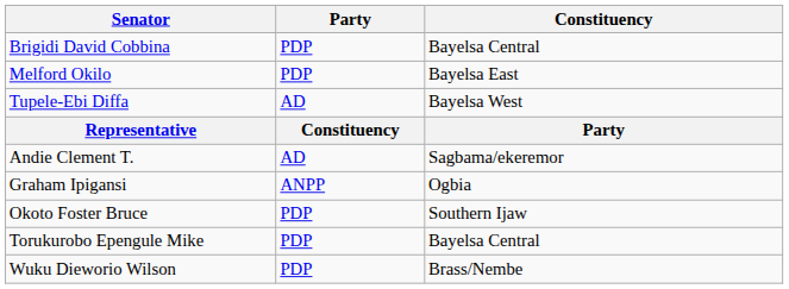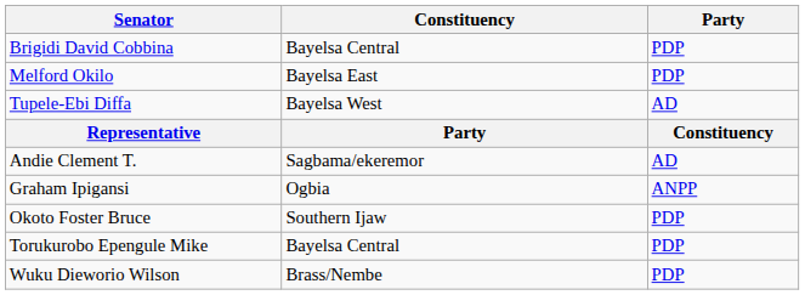columns swapped: Party <-> Constituency
